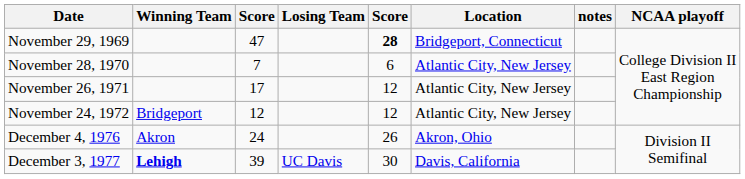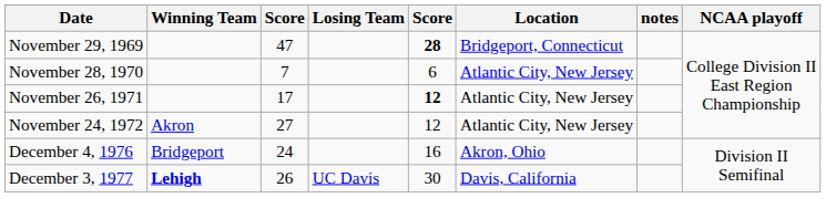November 26, 1971 | column 5: normal -> bold
November 24, 1972 | Winning Team: Bridgeport -> Akron
November 24, 1972 | column 3: 12 -> 27
December 4, 1976 | Winning Team: Akron -> Bridgeport
December 4, 1976 | column 5: 26 -> 16
December 3, 1977 | column 3: 39 -> 26
